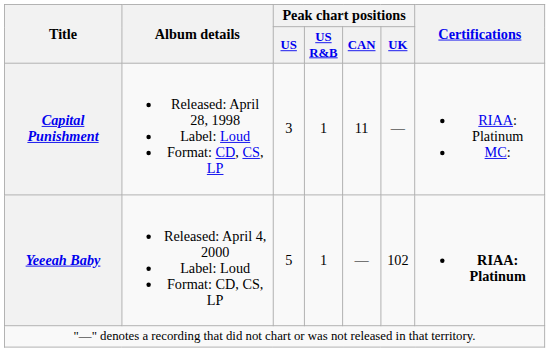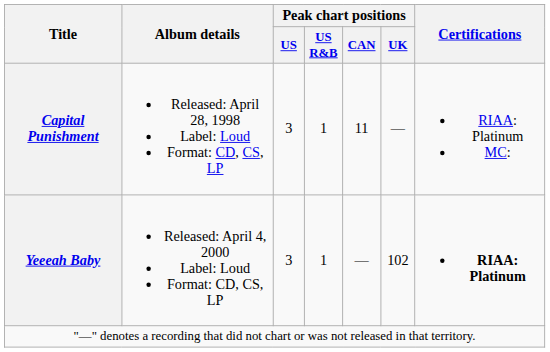Yeeeah Baby | Peak chart positions / US: 5 -> 3
